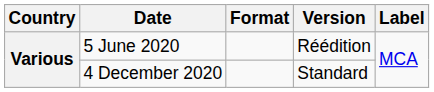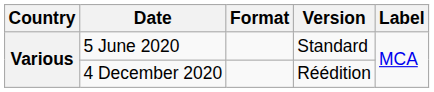5 June 2020 | Version: Réédition -> Standard
4 December 2020 | Version: Standard -> Réédition
